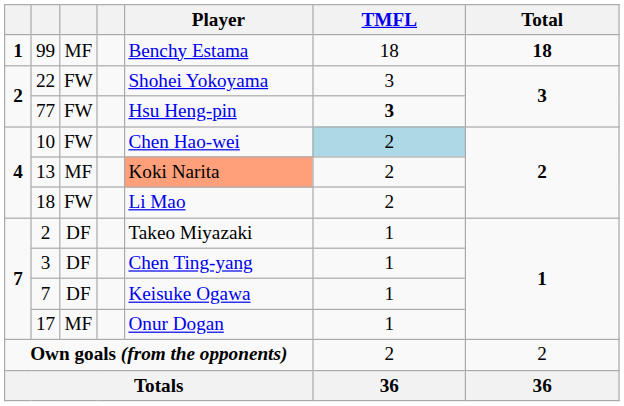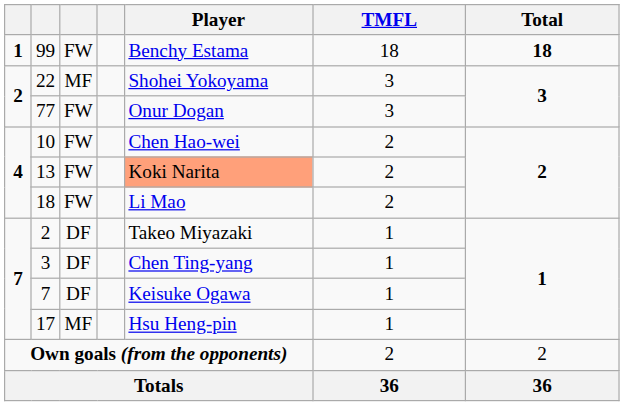99 | column 3: MF -> FW
22 | column 3: FW -> MF
77 | Player: Hsu Heng-pin -> Onur Dogan
77 | TMFL: bold -> normal
10 | TMFL: lightblue background -> no background
13 | column 3: MF -> FW
17 | Player: Onur Dogan -> Hsu Heng-pin
